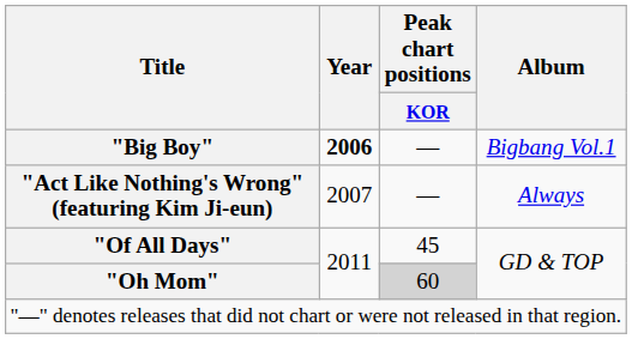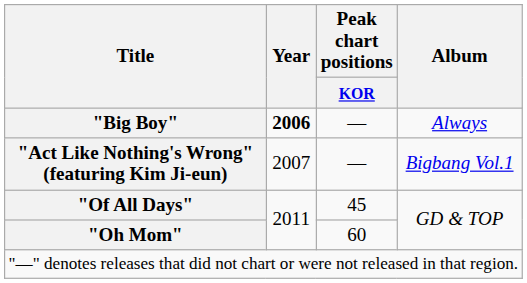"Big Boy" | Album: Bigbang Vol.1 -> Always
"Act Like Nothing's Wrong" (featuring Kim Ji-eun) | Album: Always -> Bigbang Vol.1
"Oh Mom" | Peak chart positions / KOR: lightgrey background -> no background
